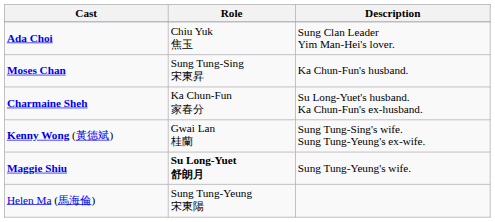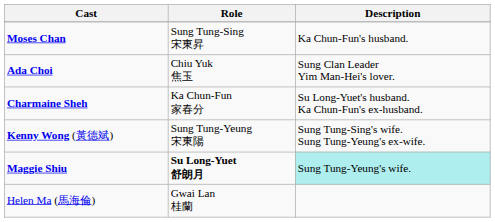rows swapped: Moses Chan <-> Ada Choi
Kenny Wong (黃德斌) | Role: Gwai Lan 桂蘭 -> Sung Tung-Yeung 宋東陽
Maggie Shiu | Description: no background -> paleturquoise background
Helen Ma (馬海倫) | Role: Sung Tung-Yeung 宋東陽 -> Gwai Lan 桂蘭
